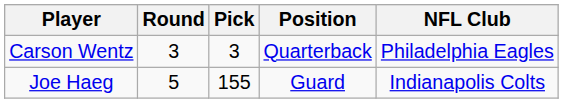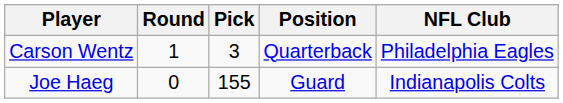Carson Wentz | Round: 3 -> 1
Joe Haeg | Round: 5 -> 0
